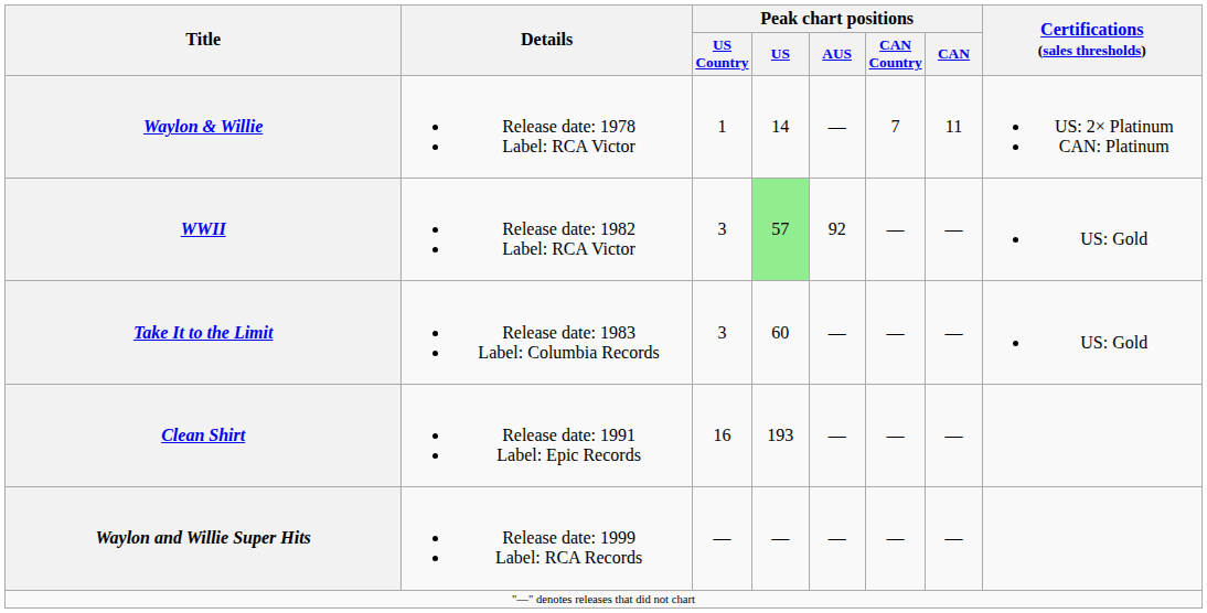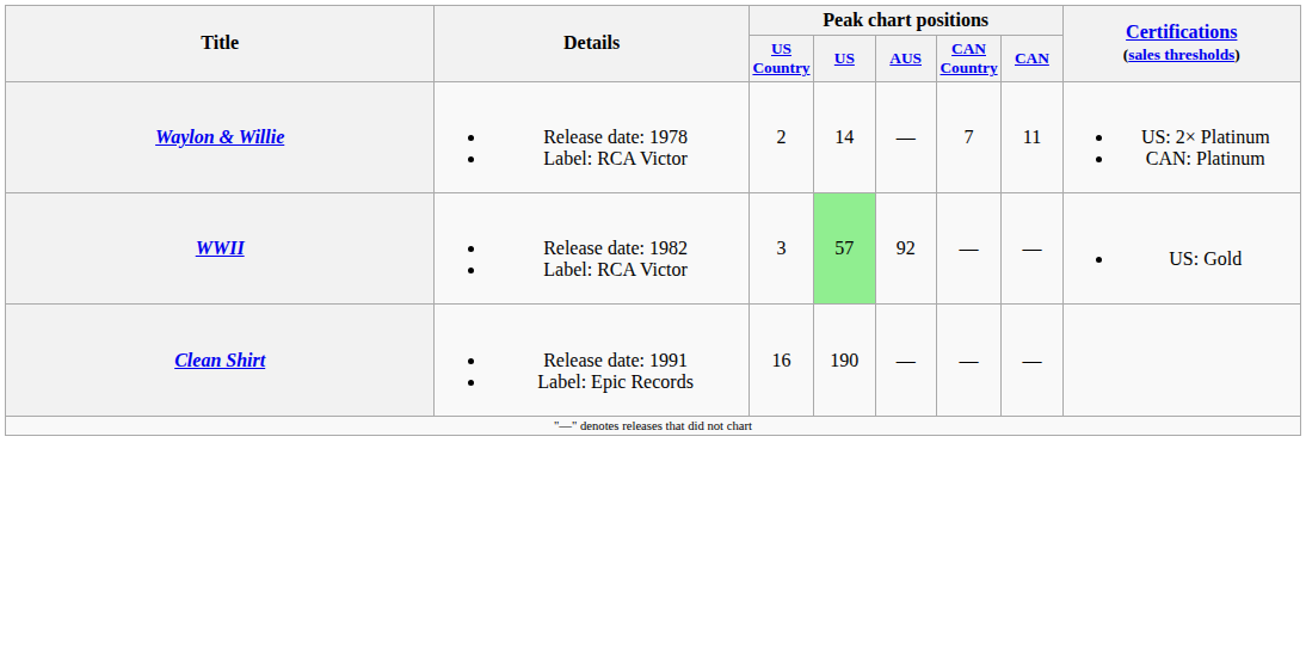Waylon & Willie | Peak chart positions / US Country: 1 -> 2
- row: Take It to the Limit | Release date: 1983 Label: Columbia Records | 3 | 60 | — | — | — | US: Gold
Clean Shirt | Peak chart positions / US: 193 -> 190
- row: Waylon and Willie Super Hits | Release date: 1999 Label: RCA Records | — | — | — | — | —
